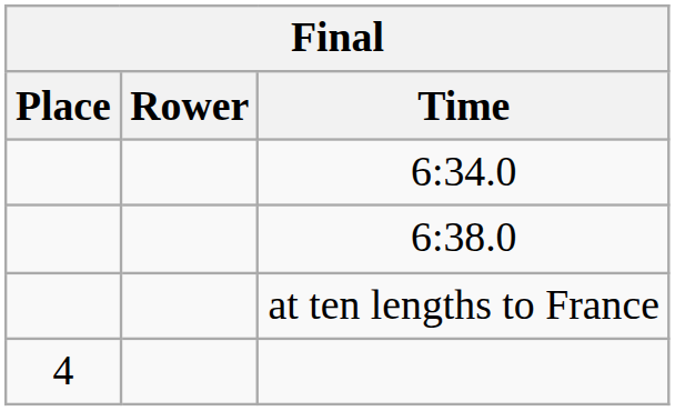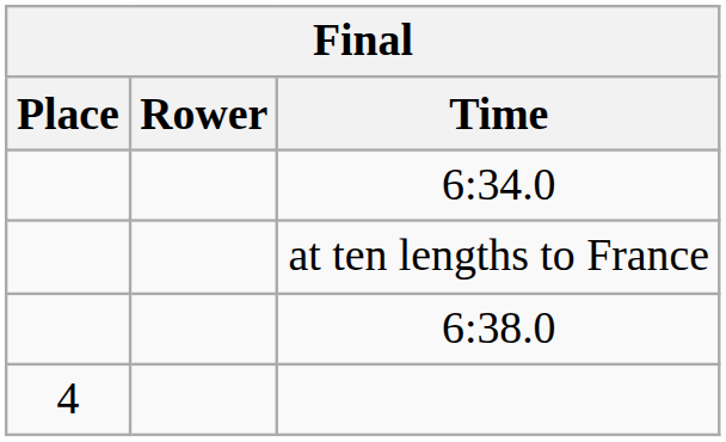rows swapped: 6:38.0 <-> at ten lengths to France
